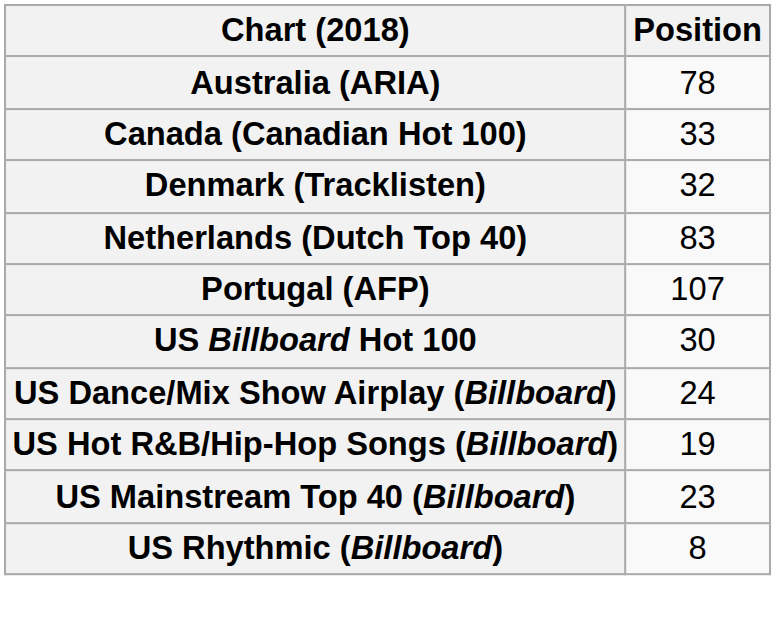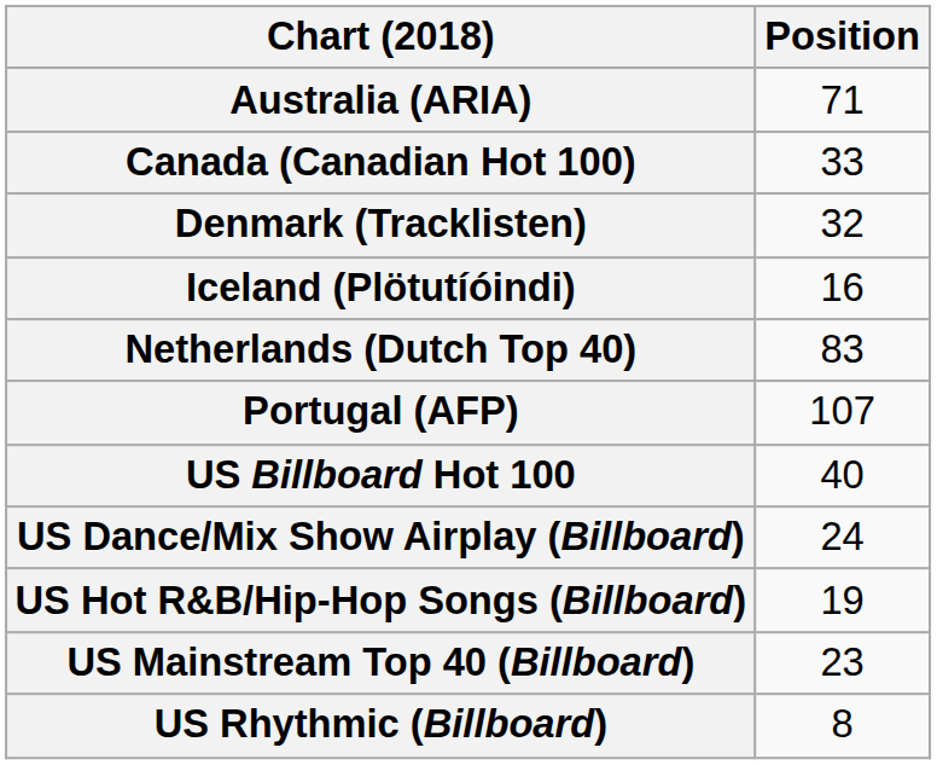Australia (ARIA) | Position: 78 -> 71
+ row: Iceland (Plötutíóindi) | 16
US Billboard Hot 100 | Position: 30 -> 40
